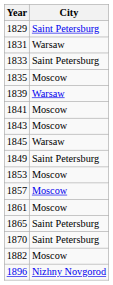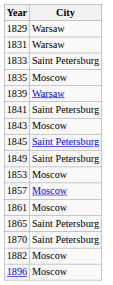1829 | City: Saint Petersburg -> Warsaw
1841 | City: Moscow -> Saint Petersburg
1845 | City: Warsaw -> Saint Petersburg
1896 | City: Nizhny Novgorod -> Moscow
